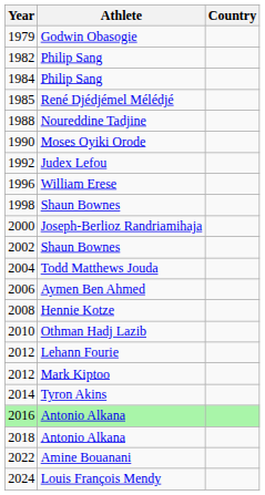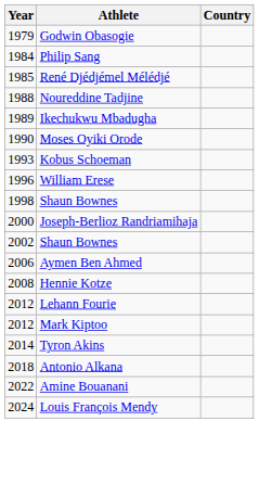- row: 1982 | Philip Sang
+ row: 1989 | Ikechukwu Mbadugha
- row: 1992 | Judex Lefou
+ row: 1993 | Kobus Schoeman
- row: 2004 | Todd Matthews Jouda
- row: 2010 | Othman Hadj Lazib
- row: 2016 | Antonio Alkana
